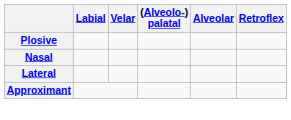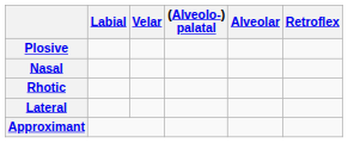+ row: Rhotic
